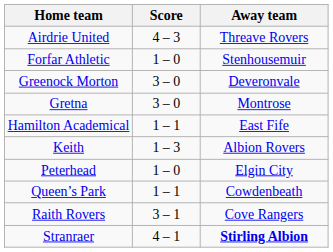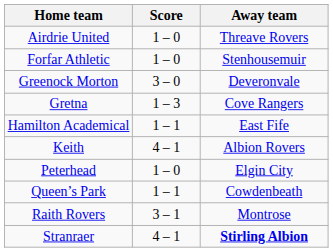Airdrie United | Score: 4 – 3 -> 1 – 0
Gretna | Score: 3 – 0 -> 1 – 3
Gretna | Away team: Montrose -> Cove Rangers
Keith | Score: 1 – 3 -> 4 – 1
Raith Rovers | Away team: Cove Rangers -> Montrose
